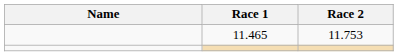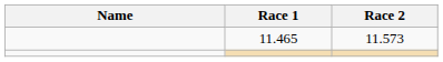11.465 | Race 2: 11.753 -> 11.573
